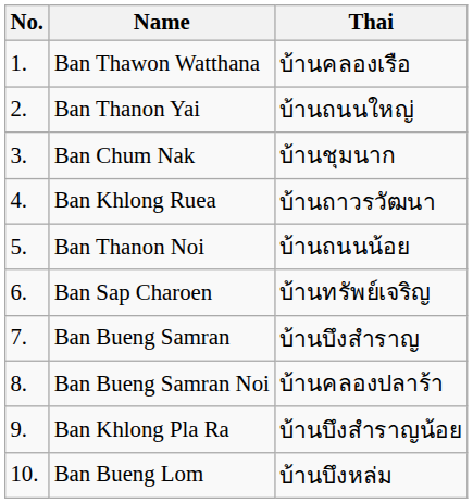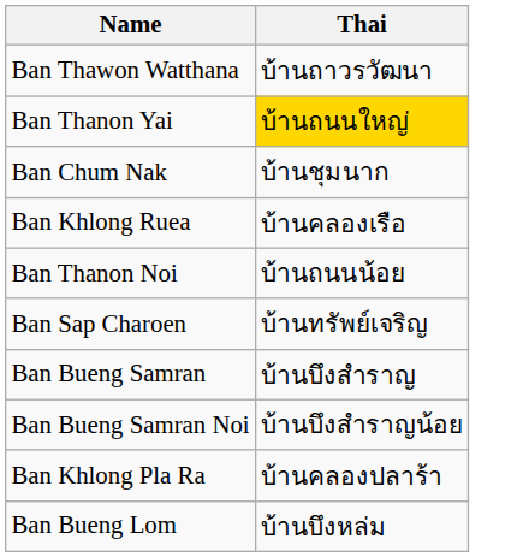- column: No. | 1. | 2. | 3. | 4. | 5. | 6. | 7. | 8. | 9. | 10.
Ban Thawon Watthana | Thai: บ้านคลองเรือ -> บ้านถาวรวัฒนา
Ban Thanon Yai | Thai: no background -> gold background
Ban Khlong Ruea | Thai: บ้านถาวรวัฒนา -> บ้านคลองเรือ
Ban Bueng Samran Noi | Thai: บ้านคลองปลาร้า -> บ้านบึงสำราญน้อย
Ban Khlong Pla Ra | Thai: บ้านบึงสำราญน้อย -> บ้านคลองปลาร้า
